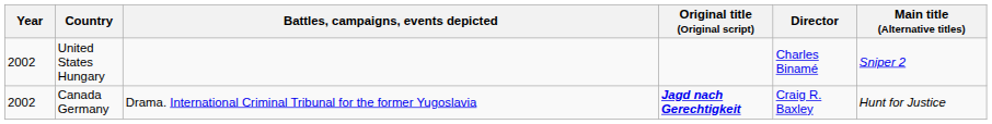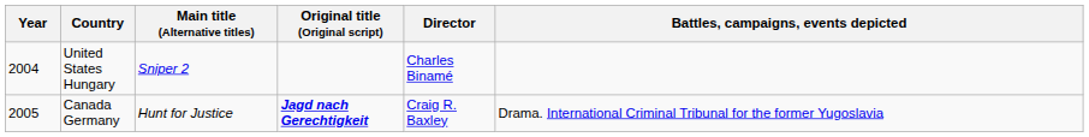columns swapped: Main title (Alternative titles) <-> Battles, campaigns, events depicted
United States Hungary | Year: 2002 -> 2004
Canada Germany | Year: 2002 -> 2005
